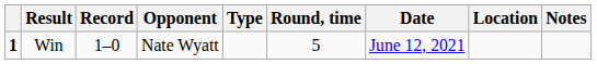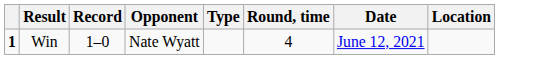- column: Notes
Win | Round, time: 5 -> 4
